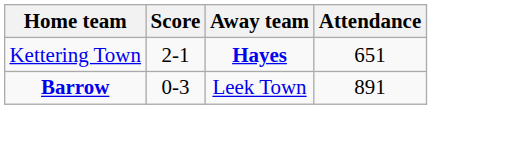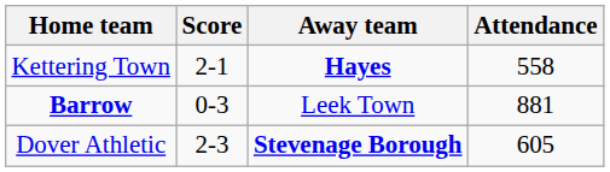Kettering Town | Attendance: 651 -> 558
Barrow | Attendance: 891 -> 881
+ row: Dover Athletic | 2-3 | Stevenage Borough | 605
